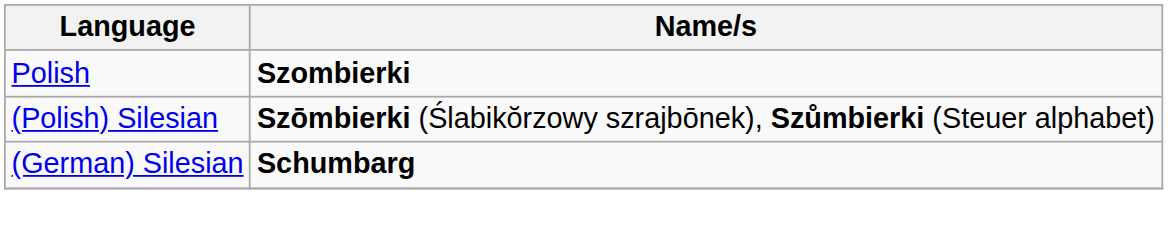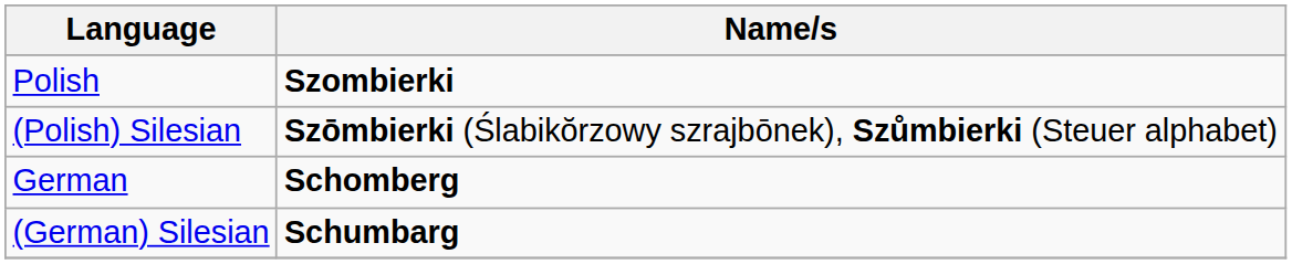+ row: German | Schomberg
